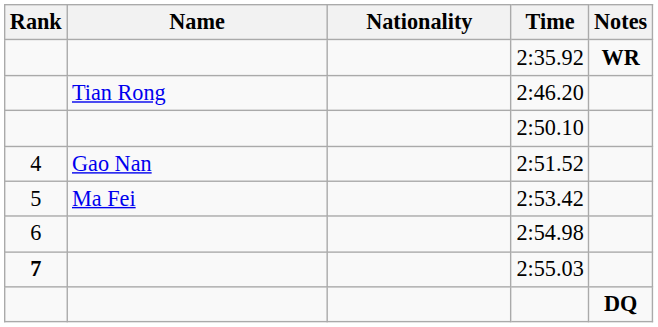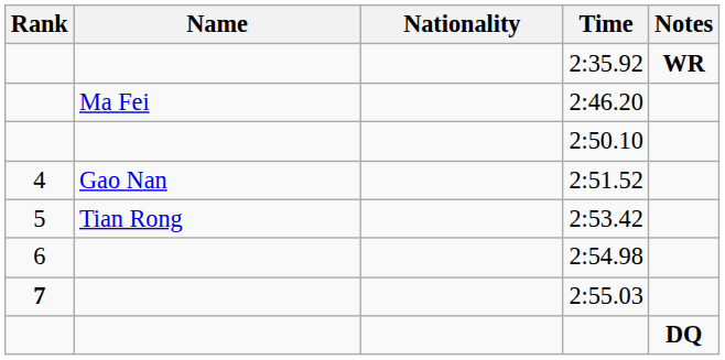2:46.20 | Name: Tian Rong -> Ma Fei
2:53.42 | Name: Ma Fei -> Tian Rong
